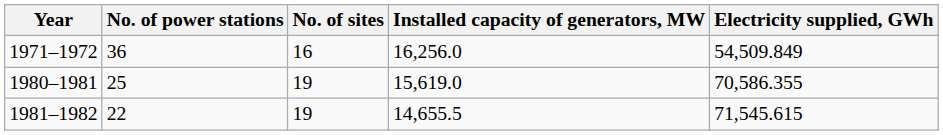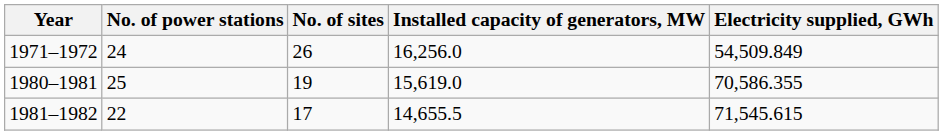1971–1972 | No. of power stations: 36 -> 24
1971–1972 | No. of sites: 16 -> 26
1981–1982 | No. of sites: 19 -> 17
